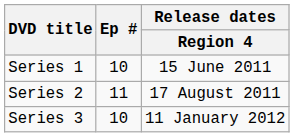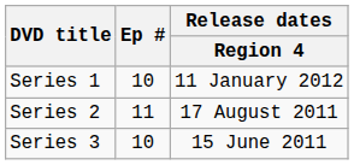Series 1 | Release dates / Region 4: 15 June 2011 -> 11 January 2012
Series 3 | Release dates / Region 4: 11 January 2012 -> 15 June 2011
